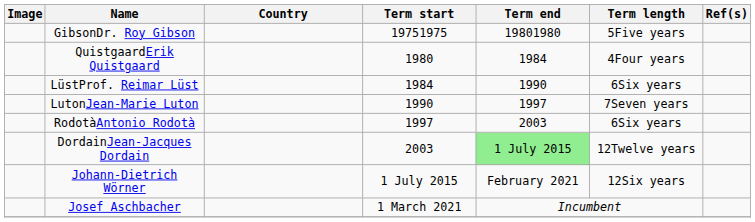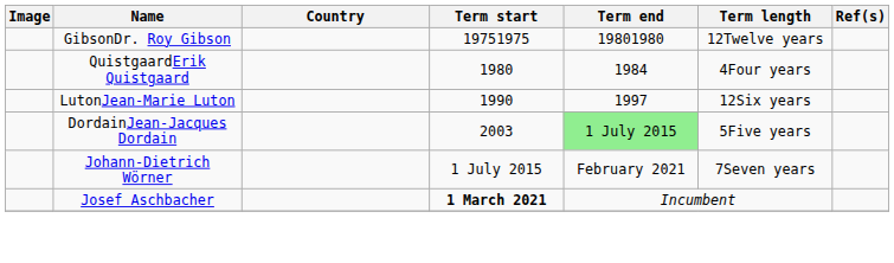GibsonDr. Roy Gibson | Term length: 5Five years -> 12Twelve years
- row: LüstProf. Reimar Lüst | 1984 | 1990 | 6Six years
LutonJean-Marie Luton | Term length: 7Seven years -> 12Six years
- row: RodotàAntonio Rodotà | 1997 | 2003 | 6Six years
DordainJean-Jacques Dordain | Term length: 12Twelve years -> 5Five years
Johann-Dietrich Wörner | Term length: 12Six years -> 7Seven years
Josef Aschbacher | Term start: normal -> bold
